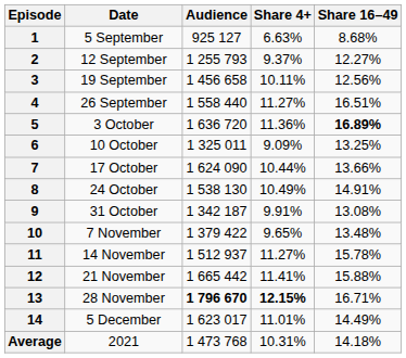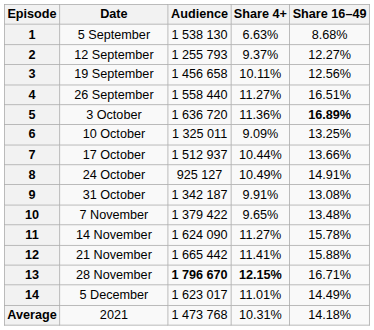1 | Audience: 925 127 -> 1 538 130
7 | Audience: 1 624 090 -> 1 512 937
8 | Audience: 1 538 130 -> 925 127
11 | Audience: 1 512 937 -> 1 624 090
